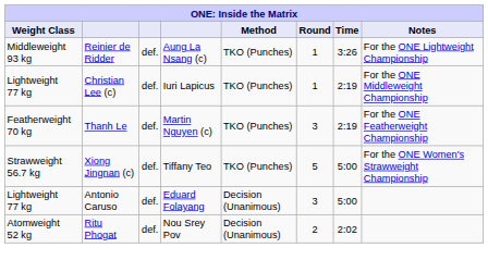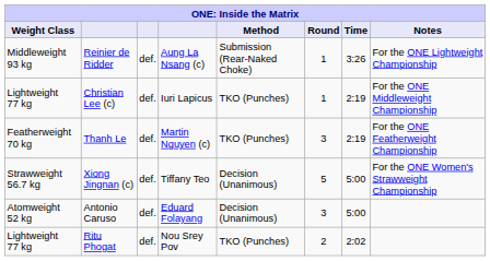Reinier de Ridder | Method: TKO (Punches) -> Submission (Rear-Naked Choke)
Xiong Jingnan (c) | Method: TKO (Punches) -> Decision (Unanimous)
Antonio Caruso | Weight Class: Lightweight 77 kg -> Atomweight 52 kg
Ritu Phogat | Weight Class: Atomweight 52 kg -> Lightweight 77 kg
Ritu Phogat | Method: Decision (Unanimous) -> TKO (Punches)
